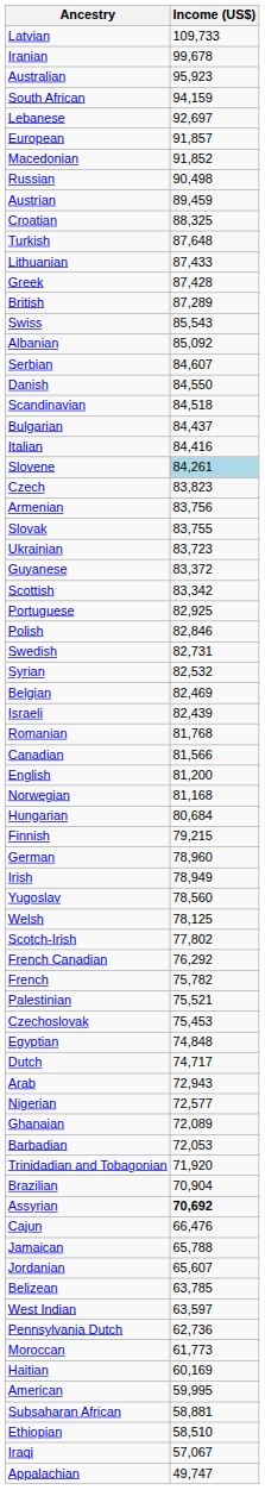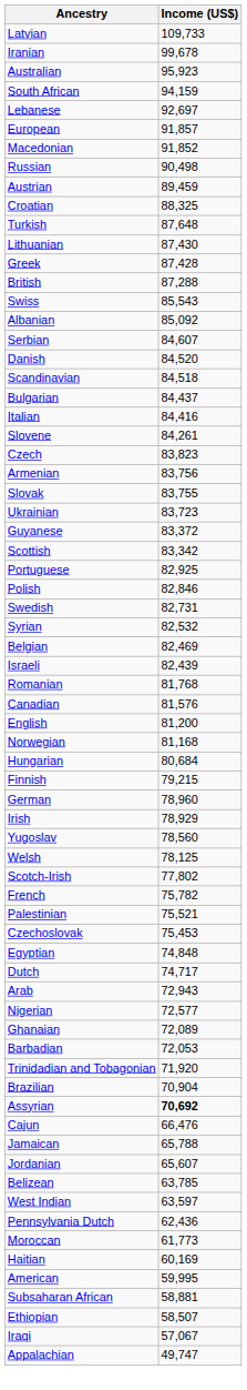Lithuanian | Income (US$): 87,433 -> 87,430
British | Income (US$): 87,289 -> 87,288
Danish | Income (US$): 84,550 -> 84,520
Slovene | Income (US$): lightblue background -> no background
Canadian | Income (US$): 81,566 -> 81,576
Irish | Income (US$): 78,949 -> 78,929
- row: French Canadian | 76,292
Pennsylvania Dutch | Income (US$): 62,736 -> 62,436
Ethiopian | Income (US$): 58,510 -> 58,507
